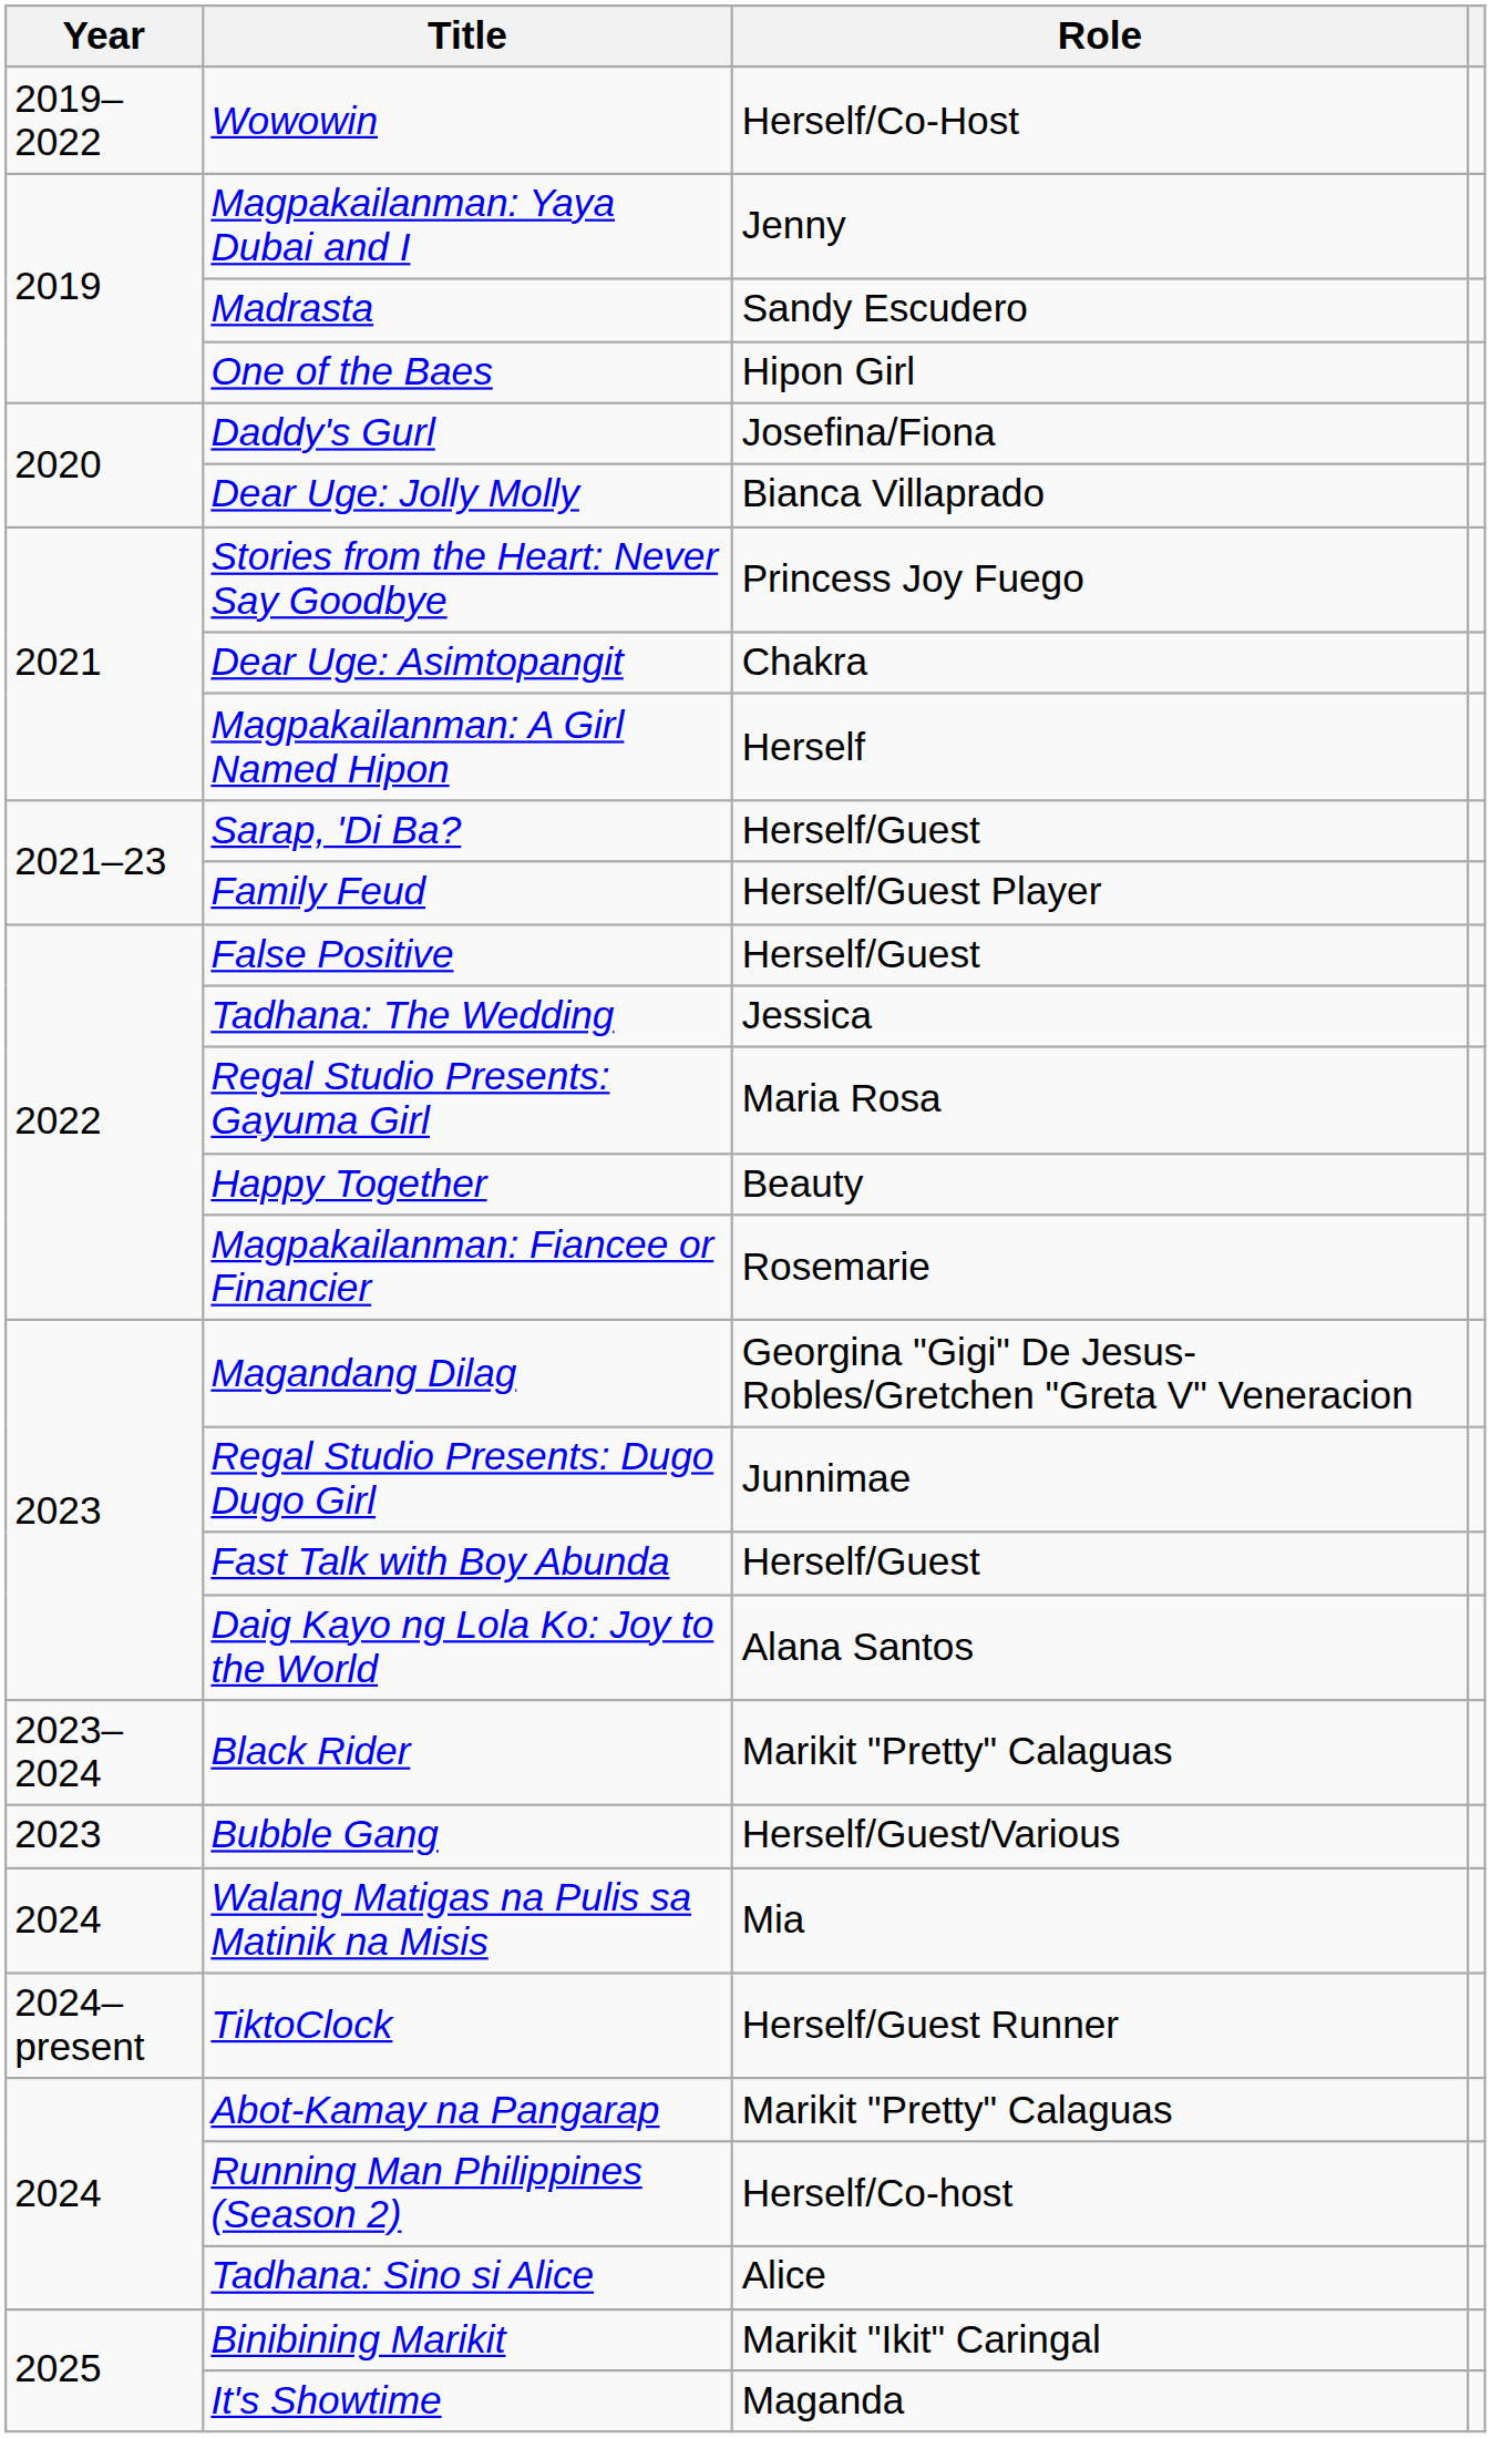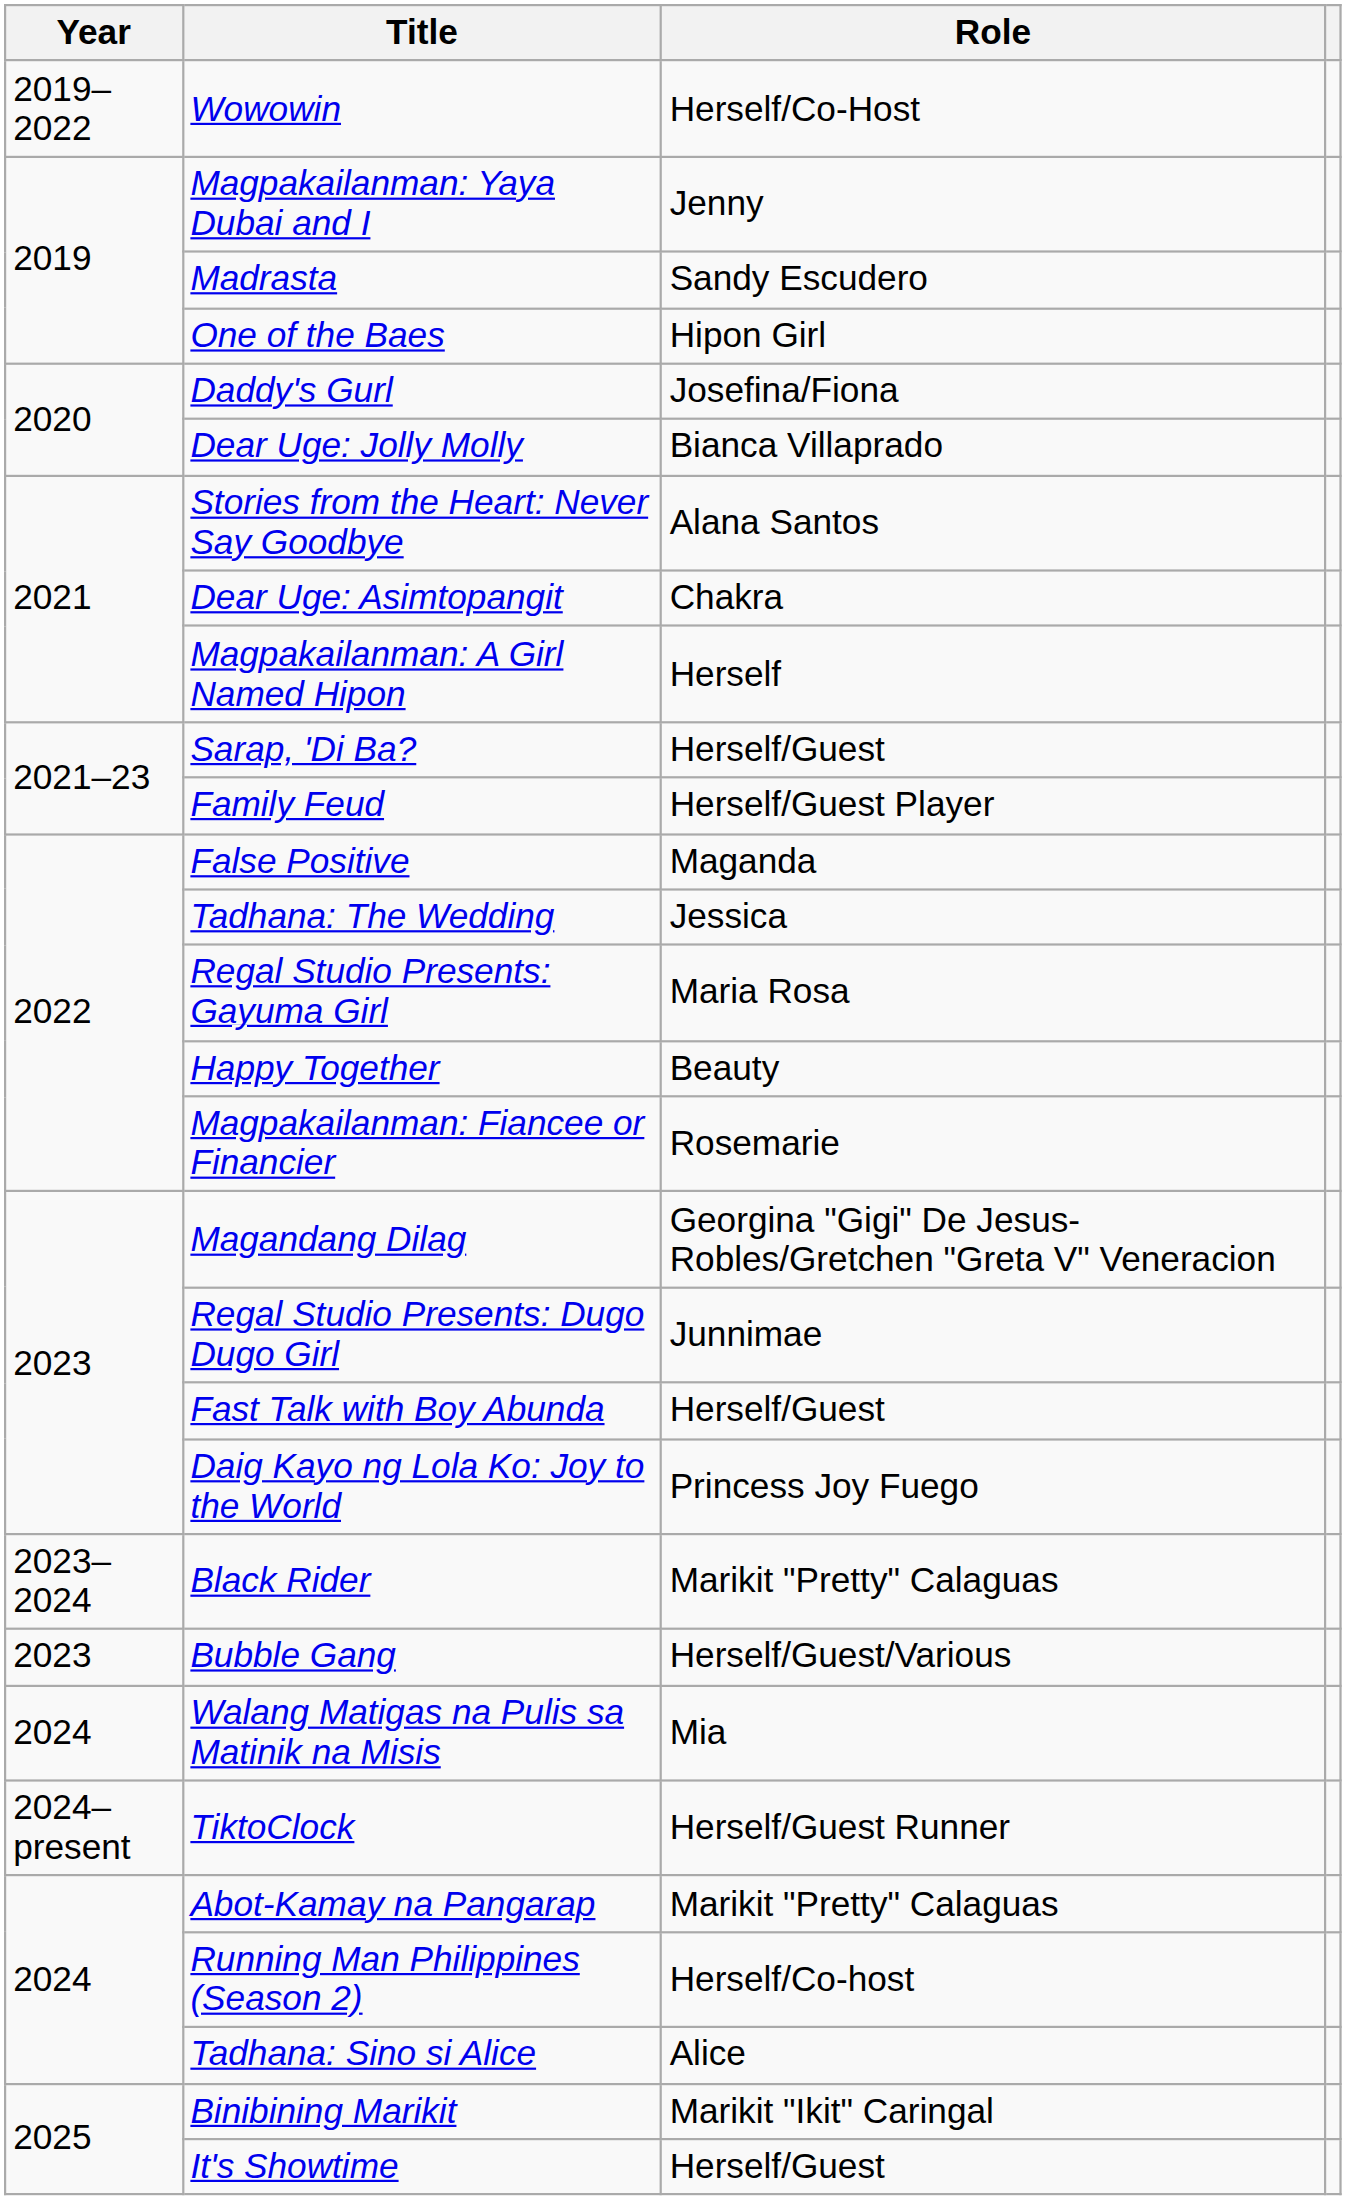Stories from the Heart: Never Say Goodbye | Role: Princess Joy Fuego -> Alana Santos
False Positive | Role: Herself/Guest -> Maganda
Daig Kayo ng Lola Ko: Joy to the World | Role: Alana Santos -> Princess Joy Fuego
It's Showtime | Role: Maganda -> Herself/Guest
